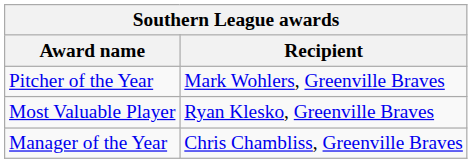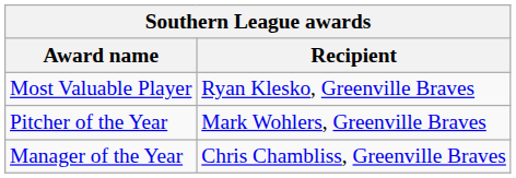rows swapped: Most Valuable Player <-> Pitcher of the Year
